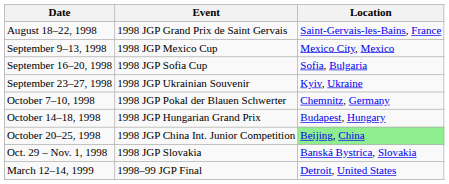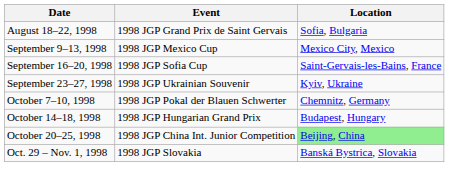August 18–22, 1998 | Location: Saint-Gervais-les-Bains, France -> Sofia, Bulgaria
September 16–20, 1998 | Location: Sofia, Bulgaria -> Saint-Gervais-les-Bains, France
- row: March 12–14, 1999 | 1998–99 JGP Final | Detroit, United States
